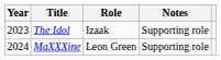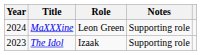rows swapped: The Idol <-> MaXXXine
